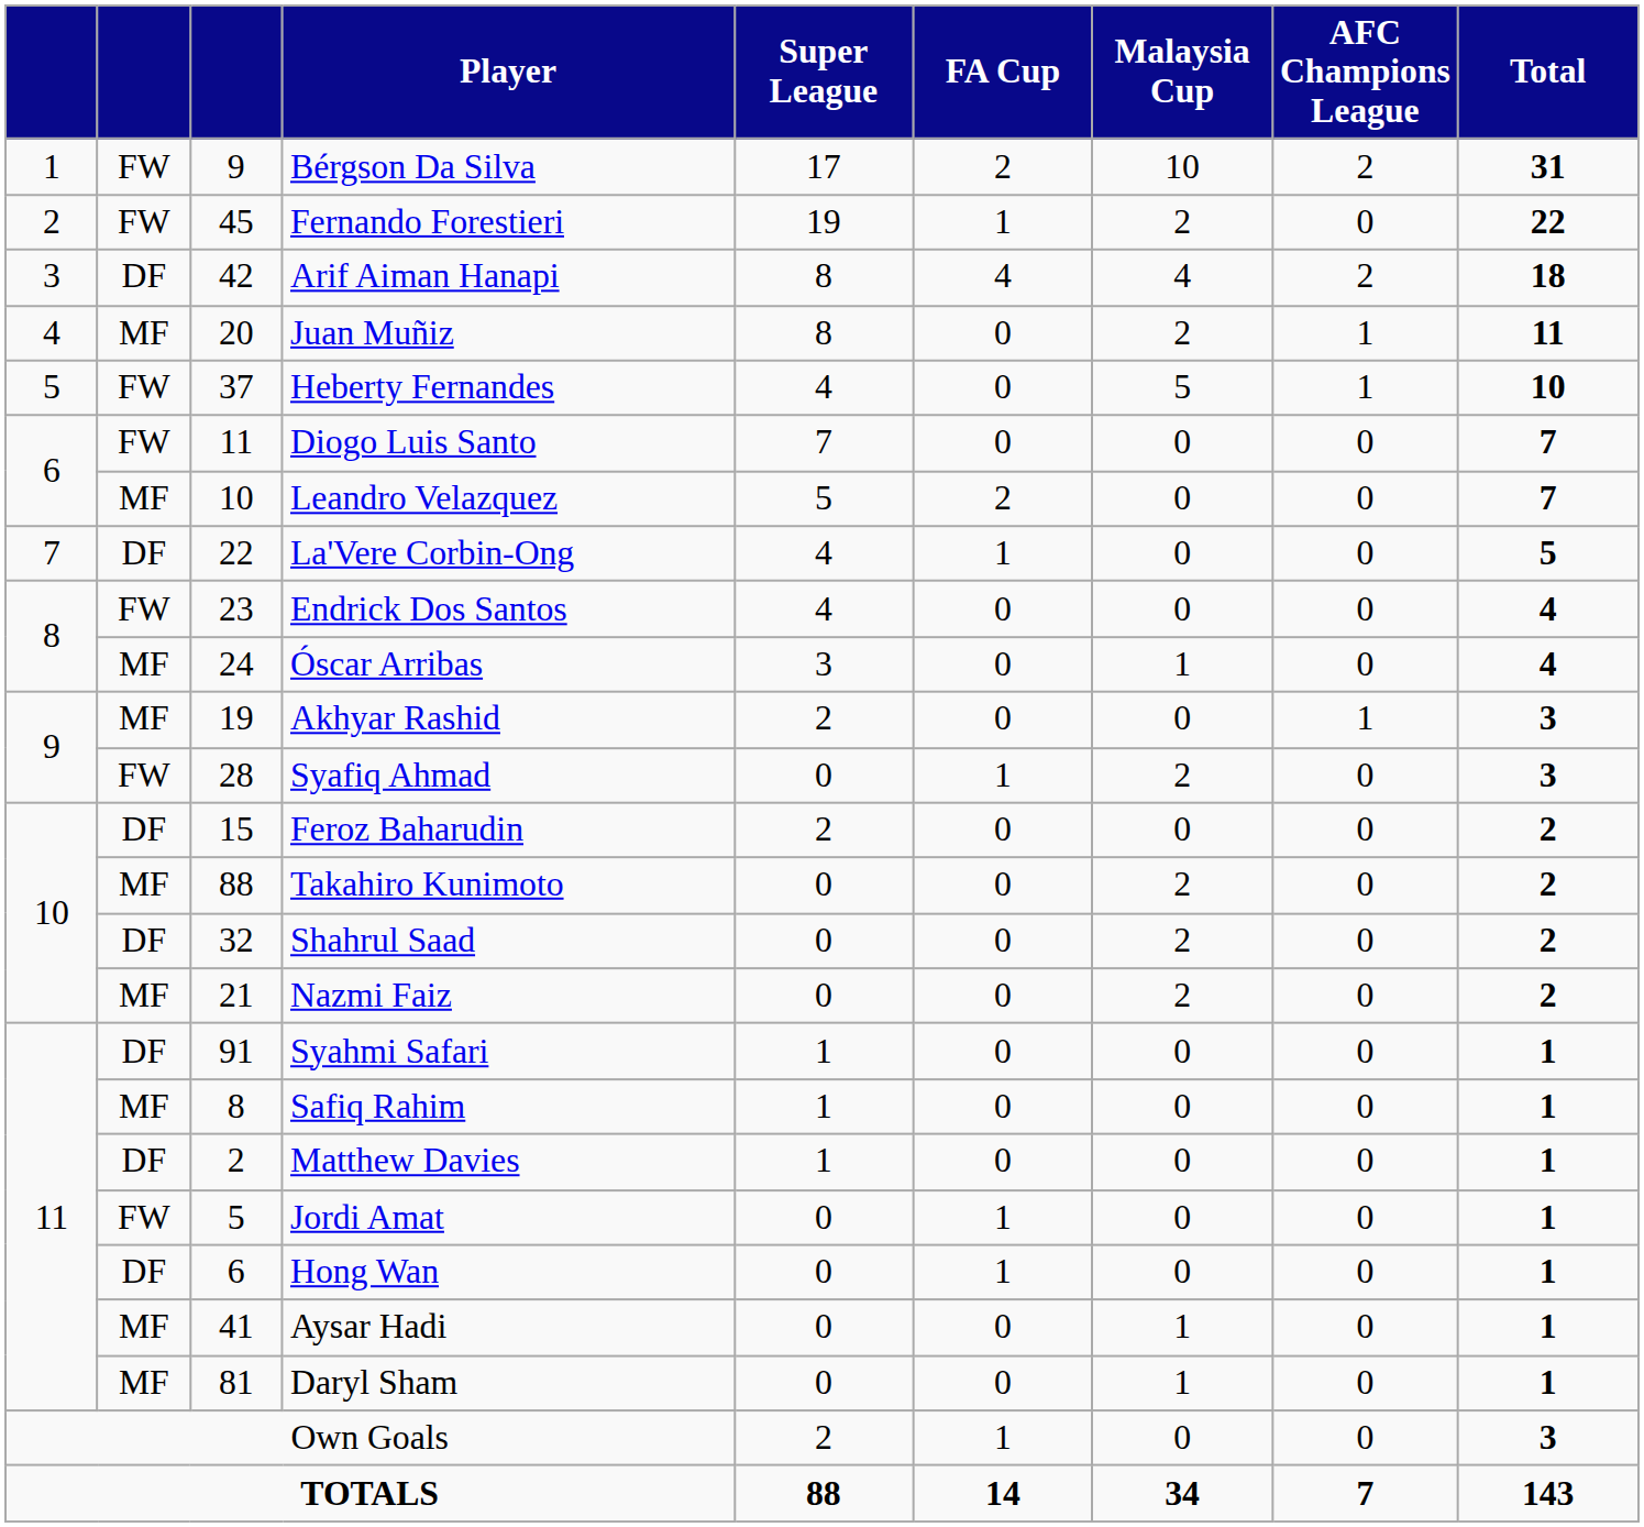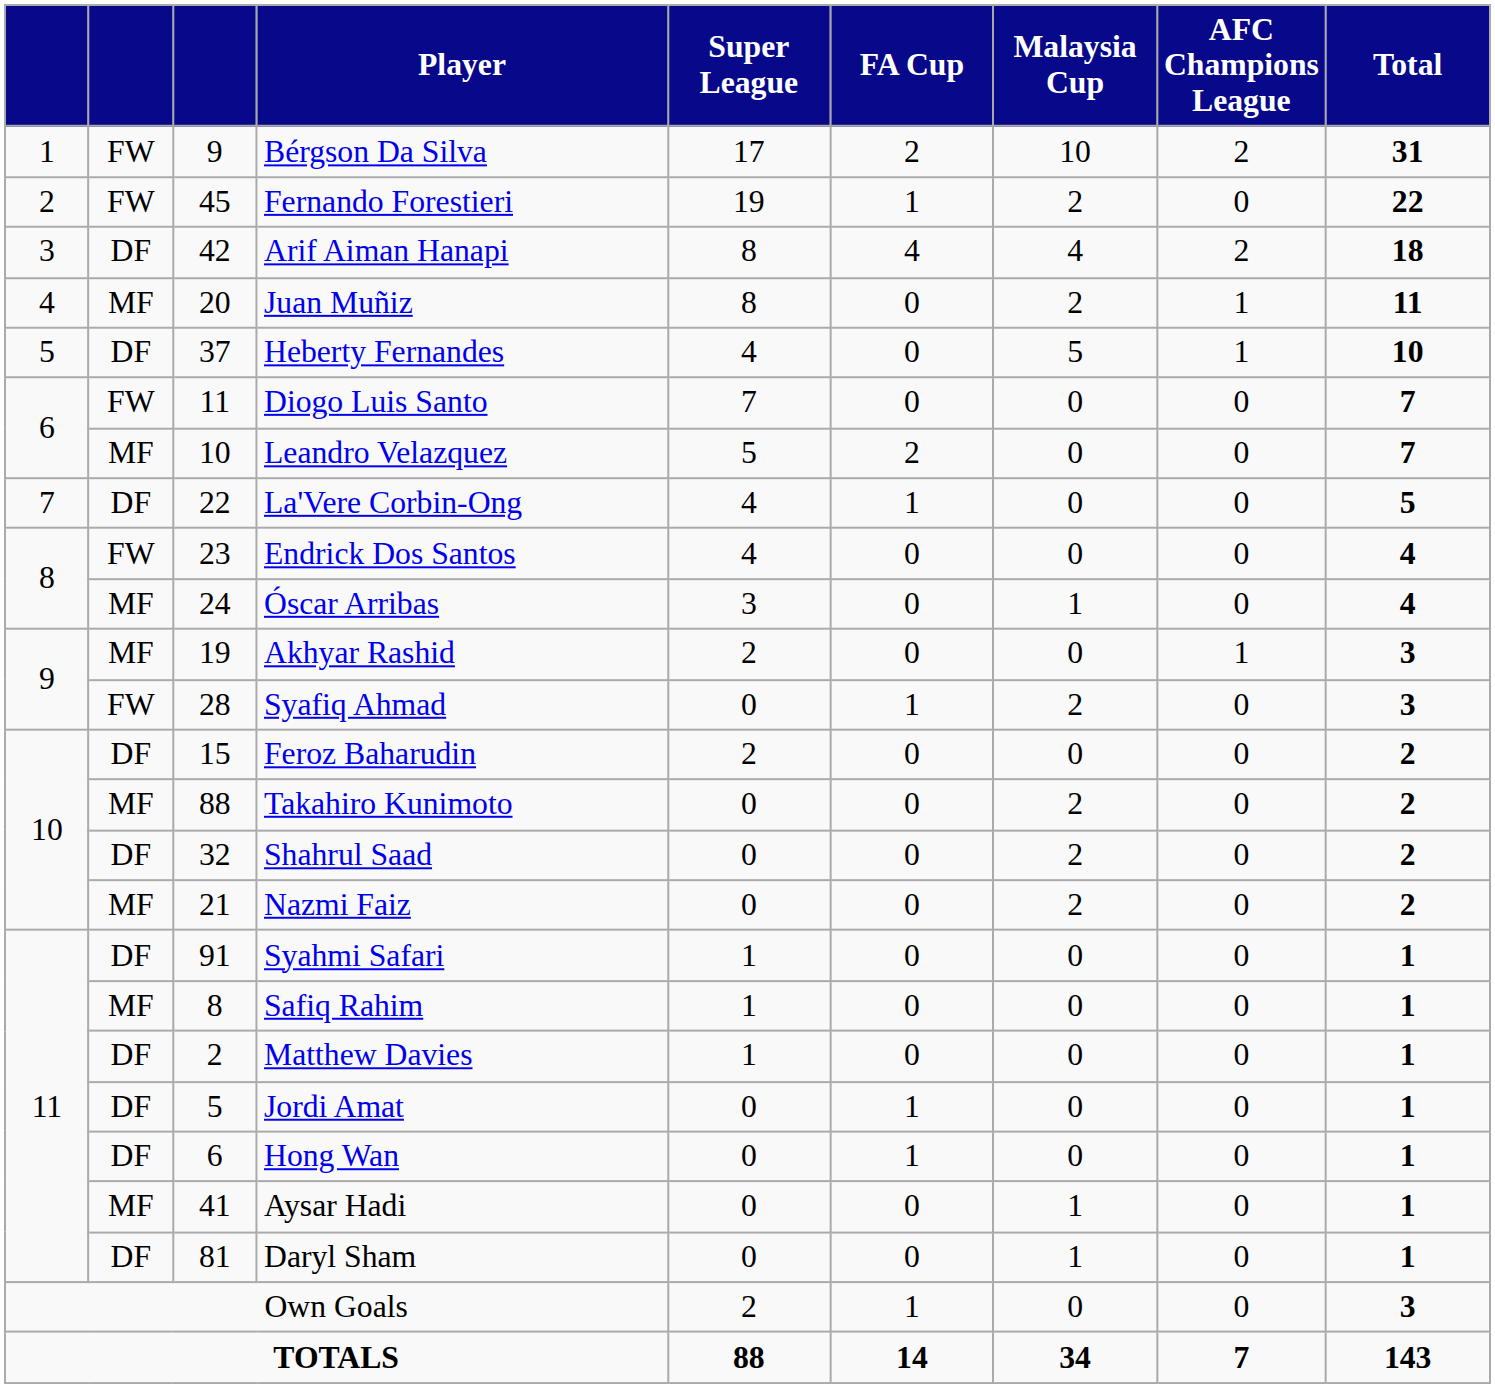Heberty Fernandes | column 2: FW -> DF
Jordi Amat | column 2: FW -> DF
Daryl Sham | column 2: MF -> DF
